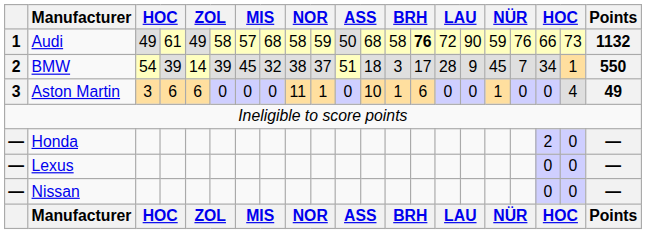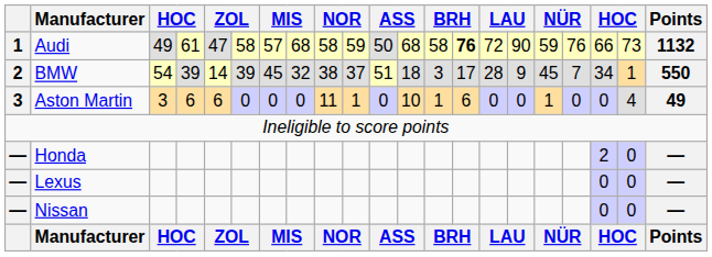Audi | column 5: 49 -> 47
